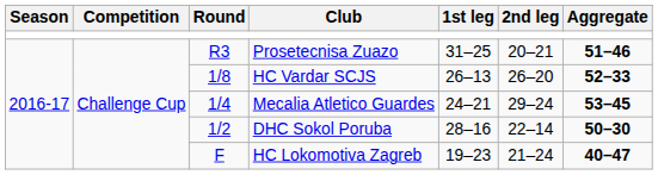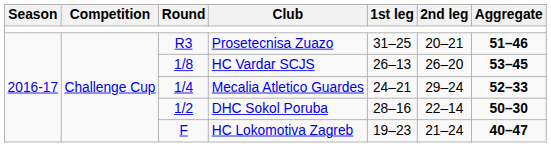HC Vardar SCJS | Aggregate: 52–33 -> 53–45
Mecalia Atletico Guardes | Aggregate: 53–45 -> 52–33
